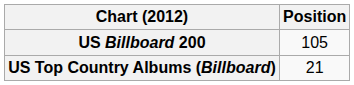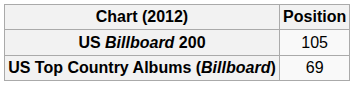US Top Country Albums (Billboard) | Position: 21 -> 69
